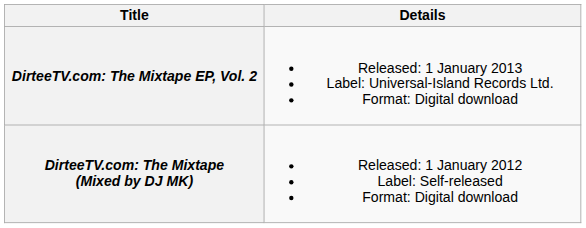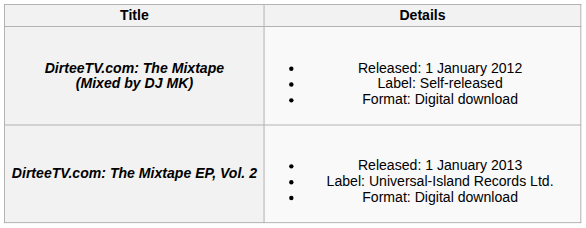rows swapped: DirteeTV.com: The Mixtape (Mixed by DJ MK) <-> DirteeTV.com: The Mixtape EP, Vol. 2
